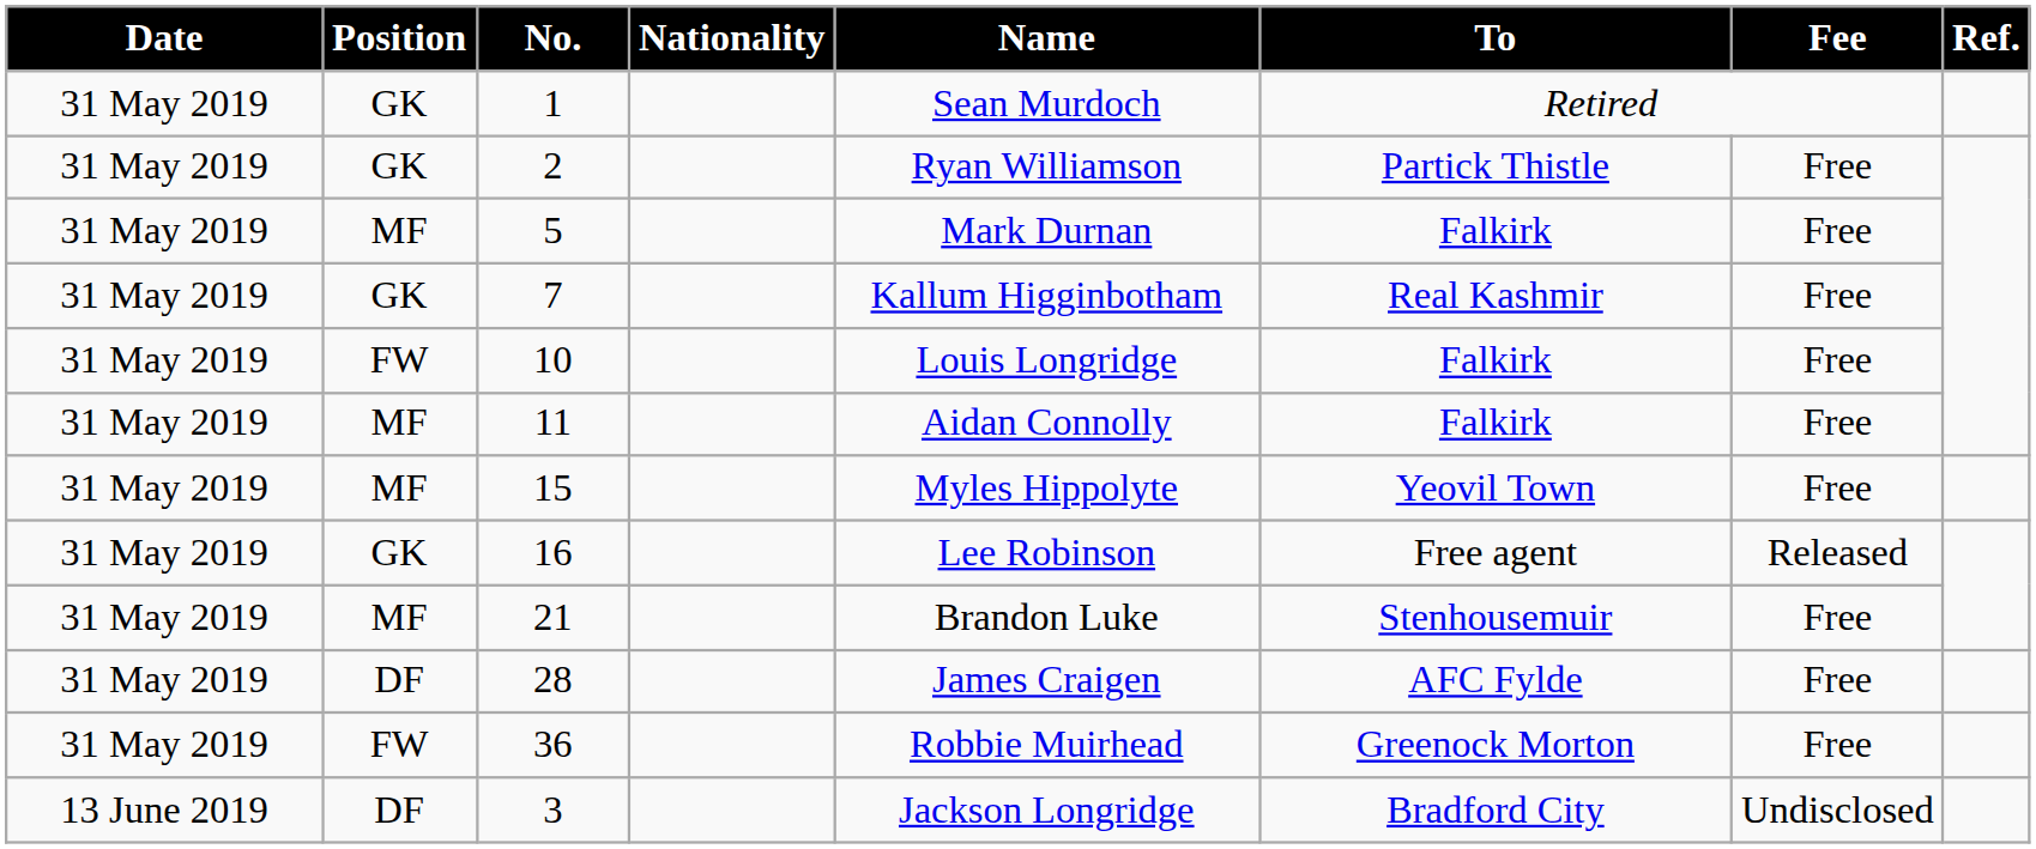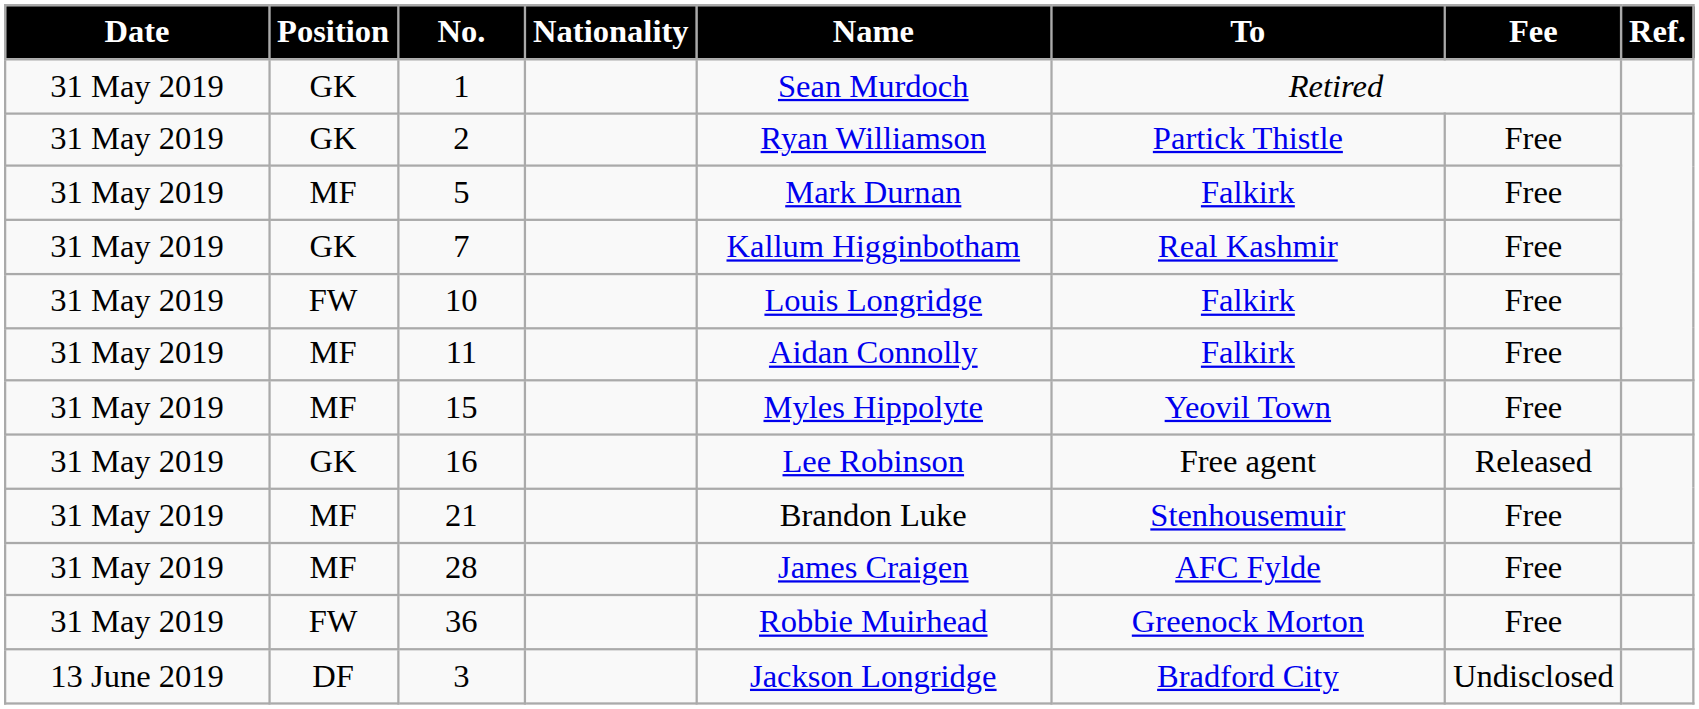28 | Position: DF -> MF
